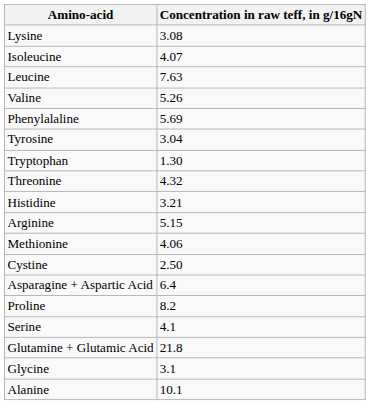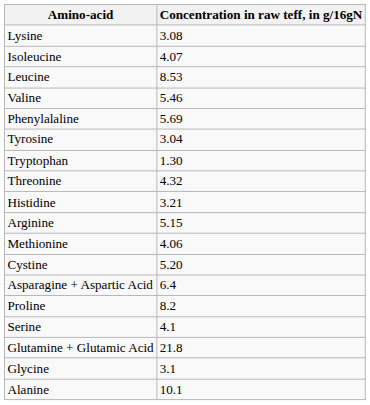Leucine | Concentration in raw teff, in g/16gN: 7.63 -> 8.53
Valine | Concentration in raw teff, in g/16gN: 5.26 -> 5.46
Cystine | Concentration in raw teff, in g/16gN: 2.50 -> 5.20
